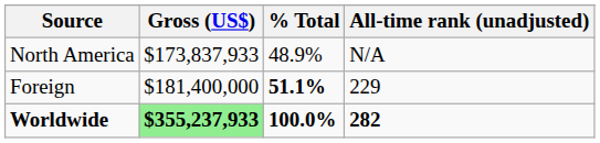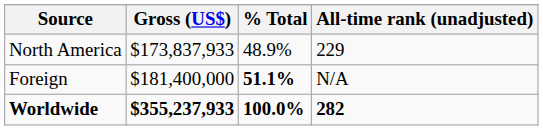North America | All-time rank (unadjusted): N/A -> 229
Foreign | All-time rank (unadjusted): 229 -> N/A
Worldwide | Gross (US$): lightgreen background -> no background
